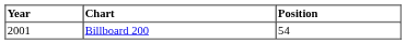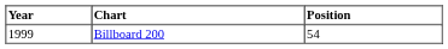Billboard 200 | Year: 2001 -> 1999
